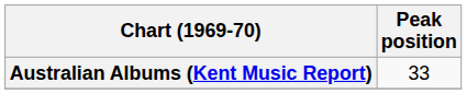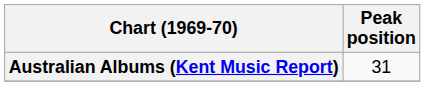Australian Albums (Kent Music Report) | Peak position: 33 -> 31
